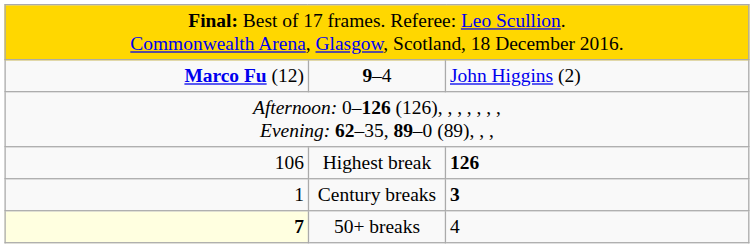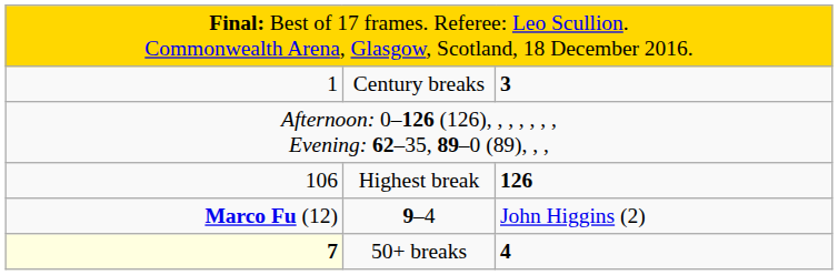rows swapped: 9–4 <-> Century breaks
50+ breaks | column 3: normal -> bold
